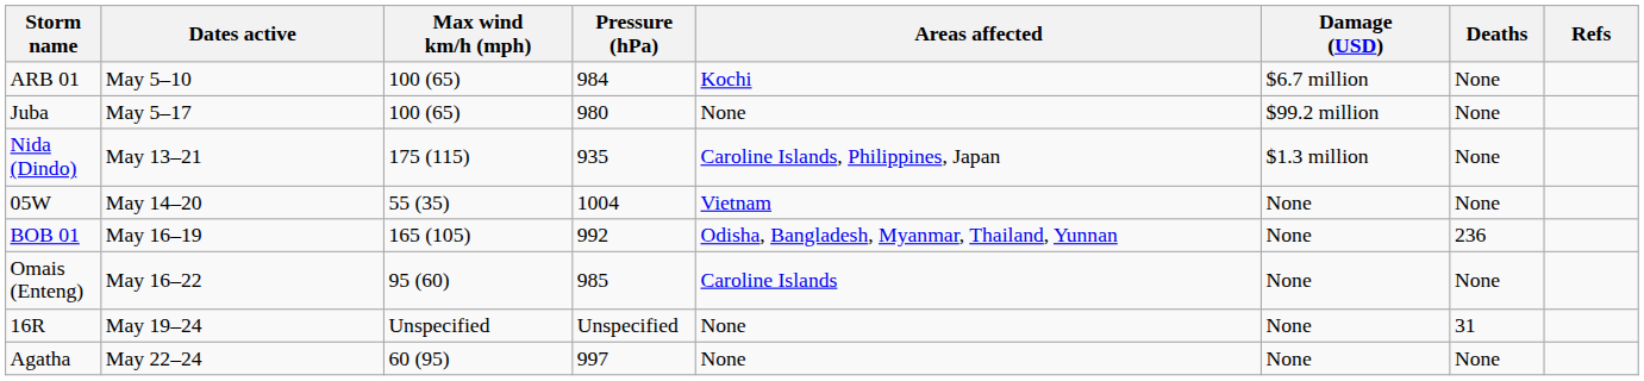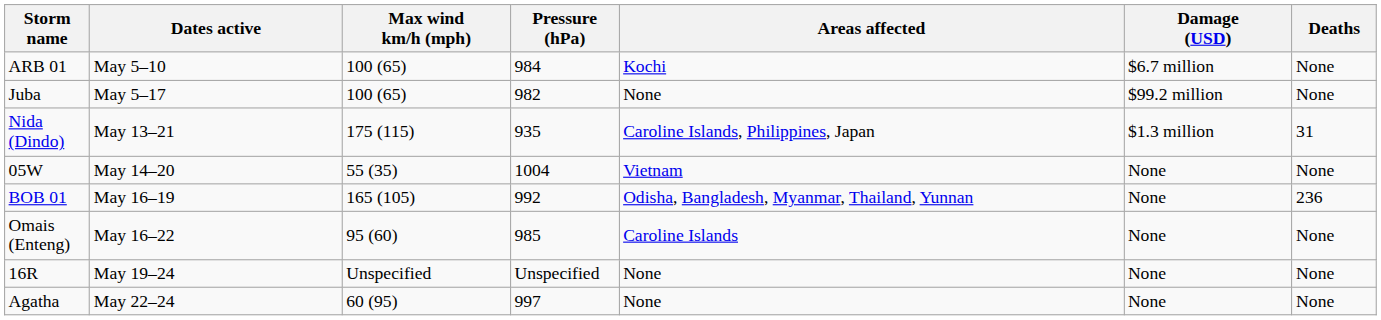- column: Refs
Juba | Pressure (hPa): 980 -> 982
Nida (Dindo) | Deaths: None -> 31
16R | Deaths: 31 -> None
